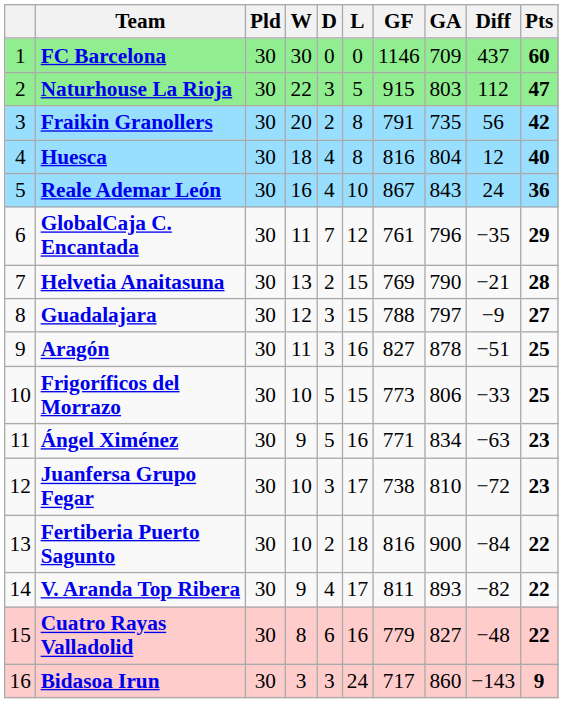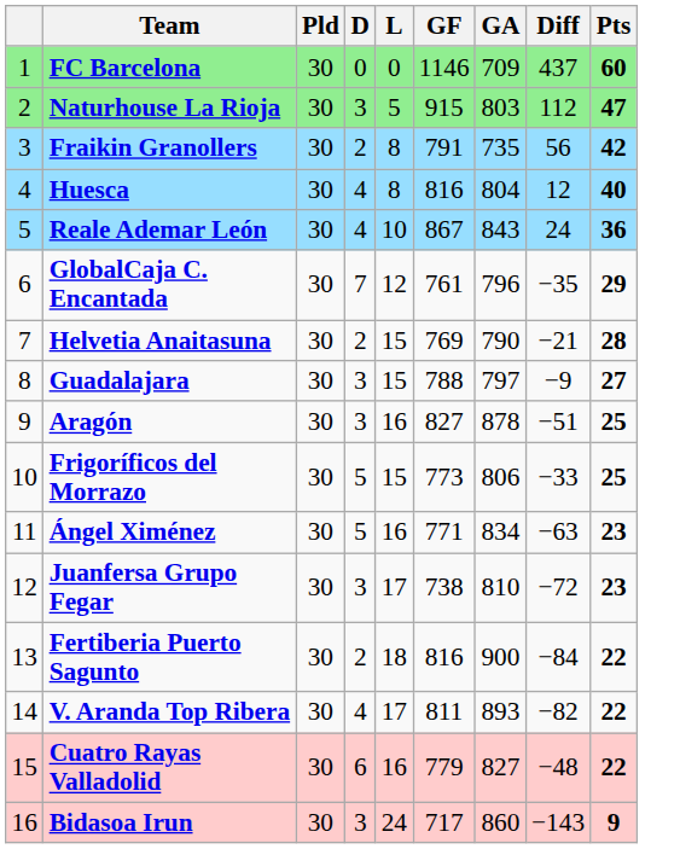- column: W | 30 | 22 | 20 | 18 | 16 | 11 | 13 | 12 | 11 | 10 | 9 | 10 | 10 | 9 | 8 | 3
